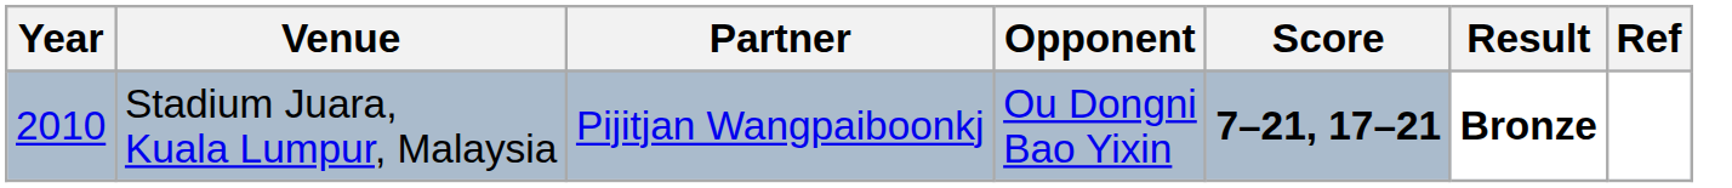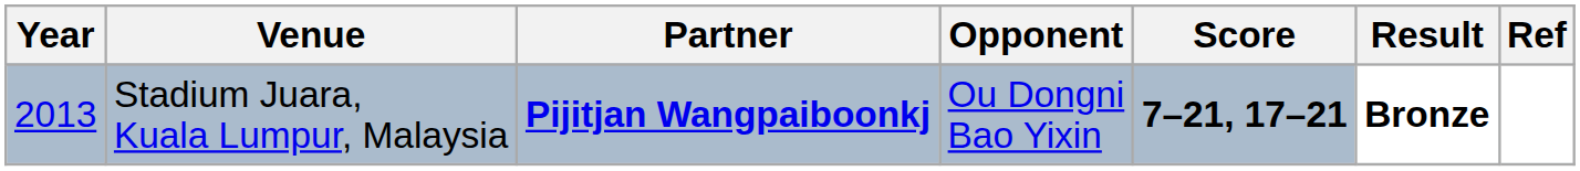Stadium Juara, Kuala Lumpur, Malaysia | Year: 2010 -> 2013
Stadium Juara, Kuala Lumpur, Malaysia | Partner: normal -> bold
